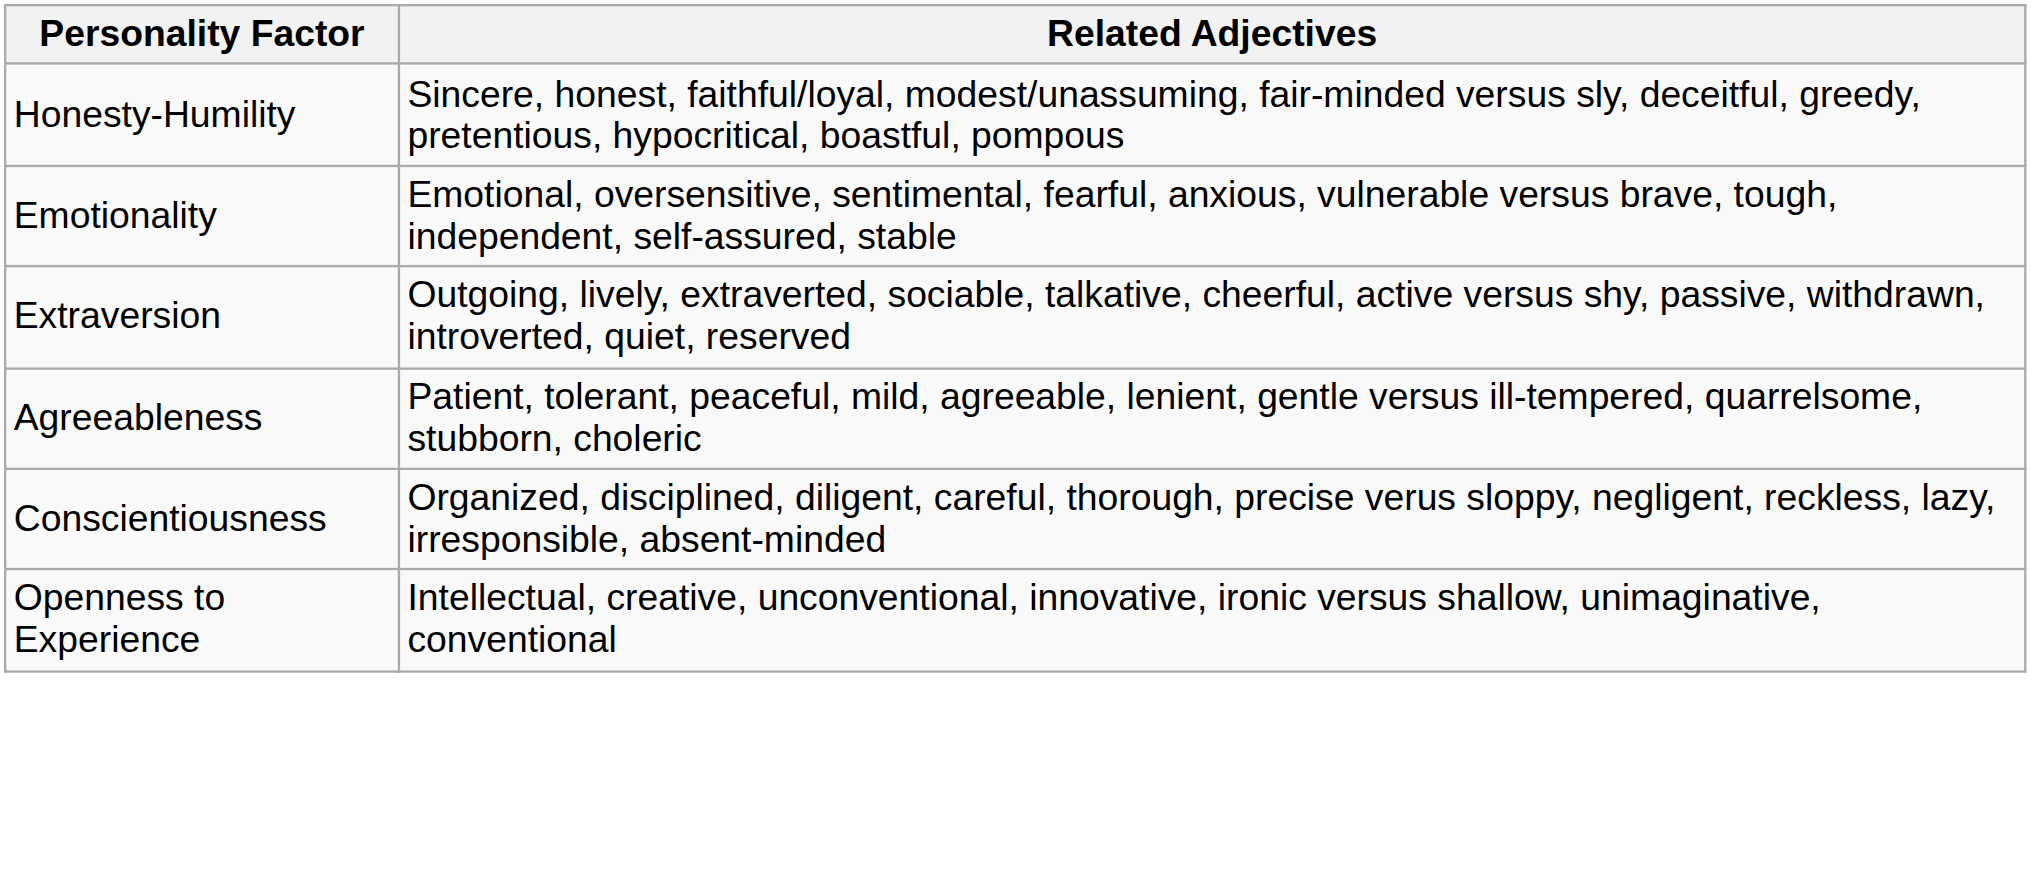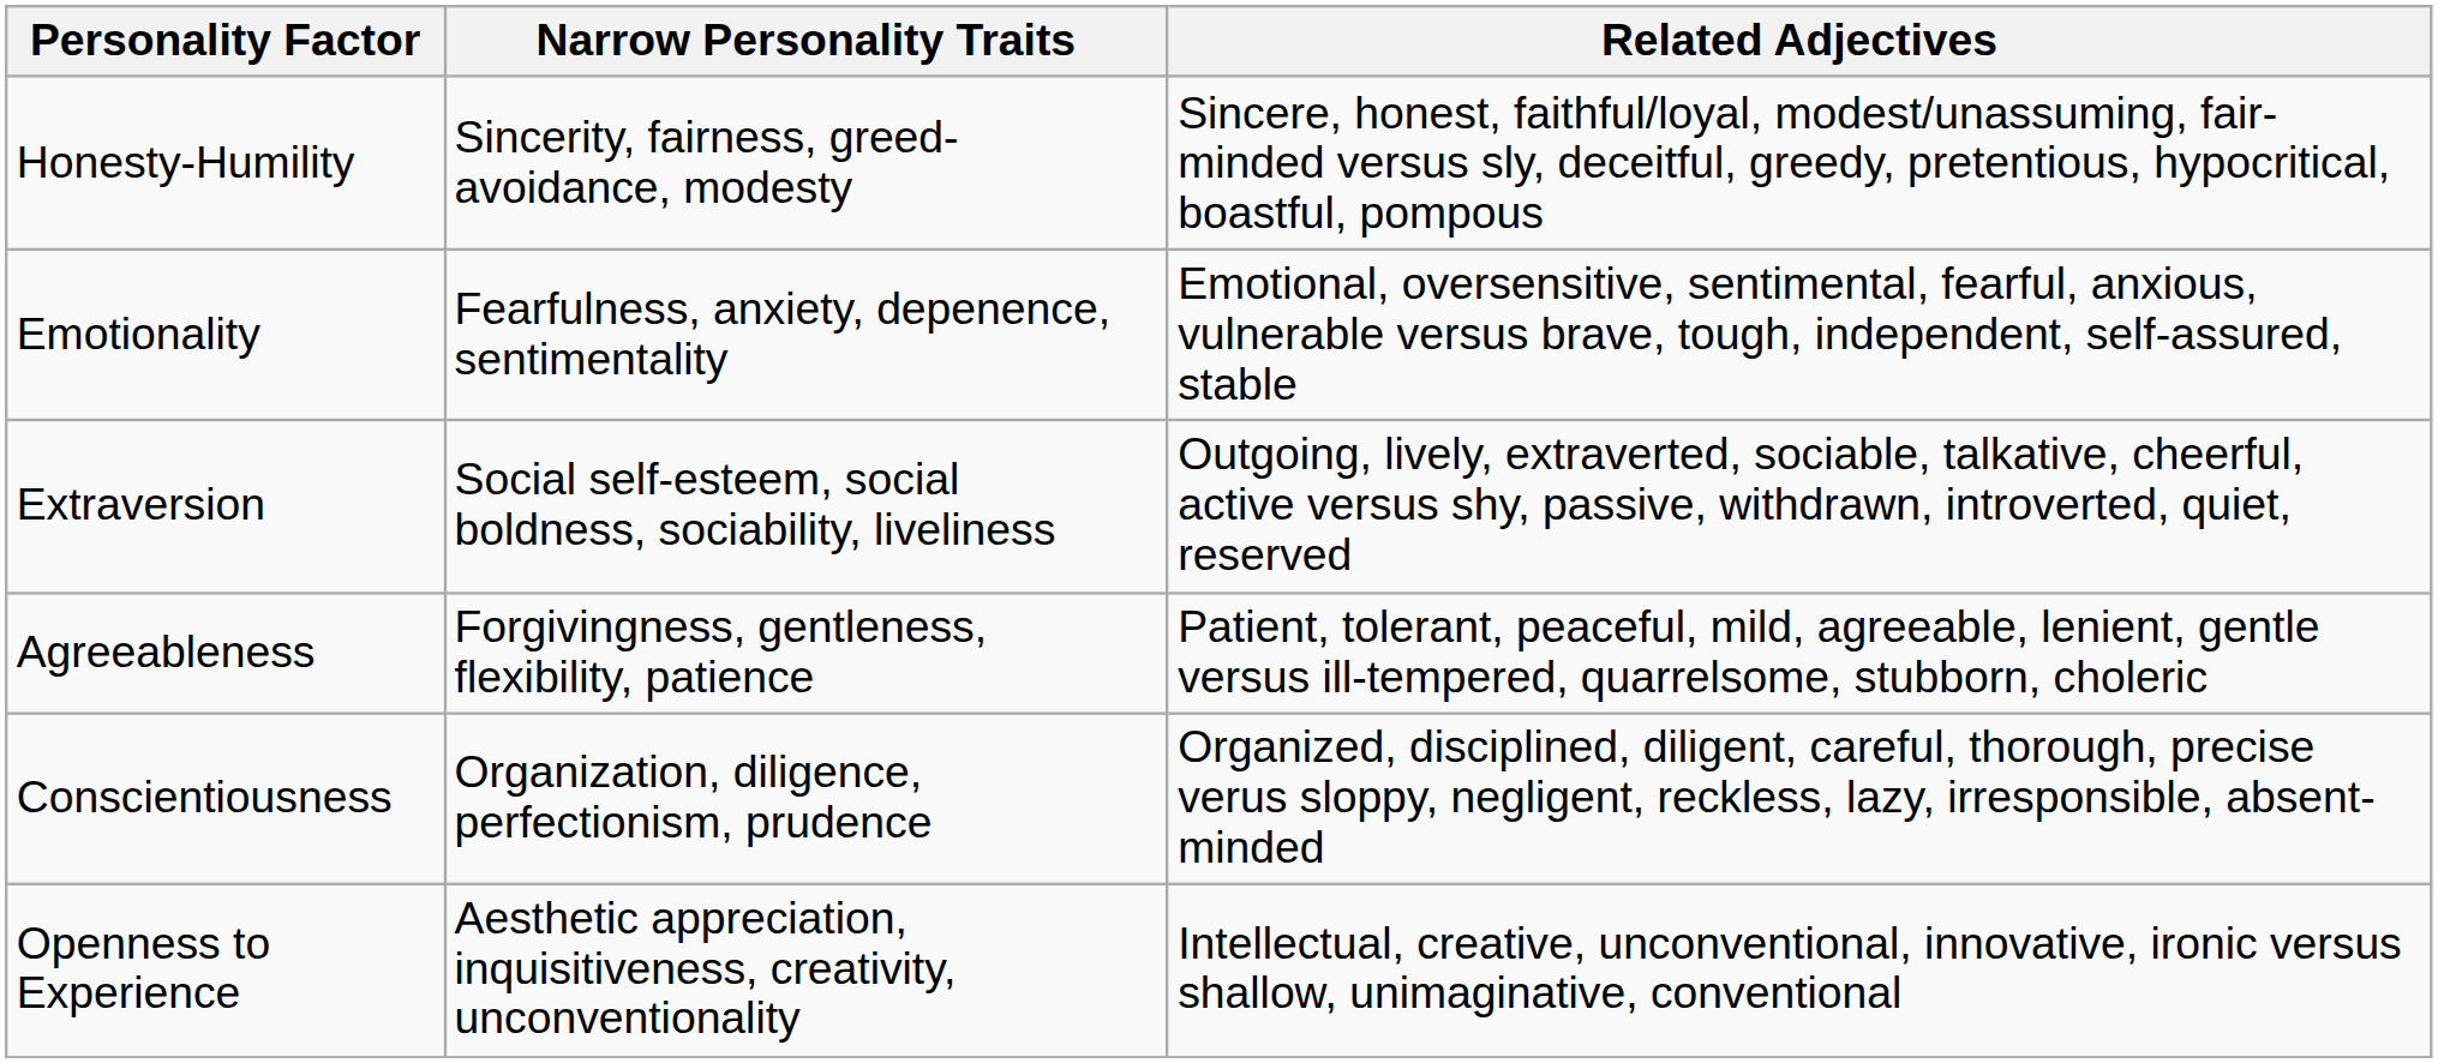+ column: Narrow Personality Traits | Sincerity, fairness, greed-avoidance, modesty | Fearfulness, anxiety, depenence, sentimentality | Social self-esteem, social boldness, sociability, liveliness | Forgivingness, gentleness, flexibility, patience | Organization, diligence, perfectionism, prudence | Aesthetic appreciation, inquisitiveness, creativity, unconventionality
